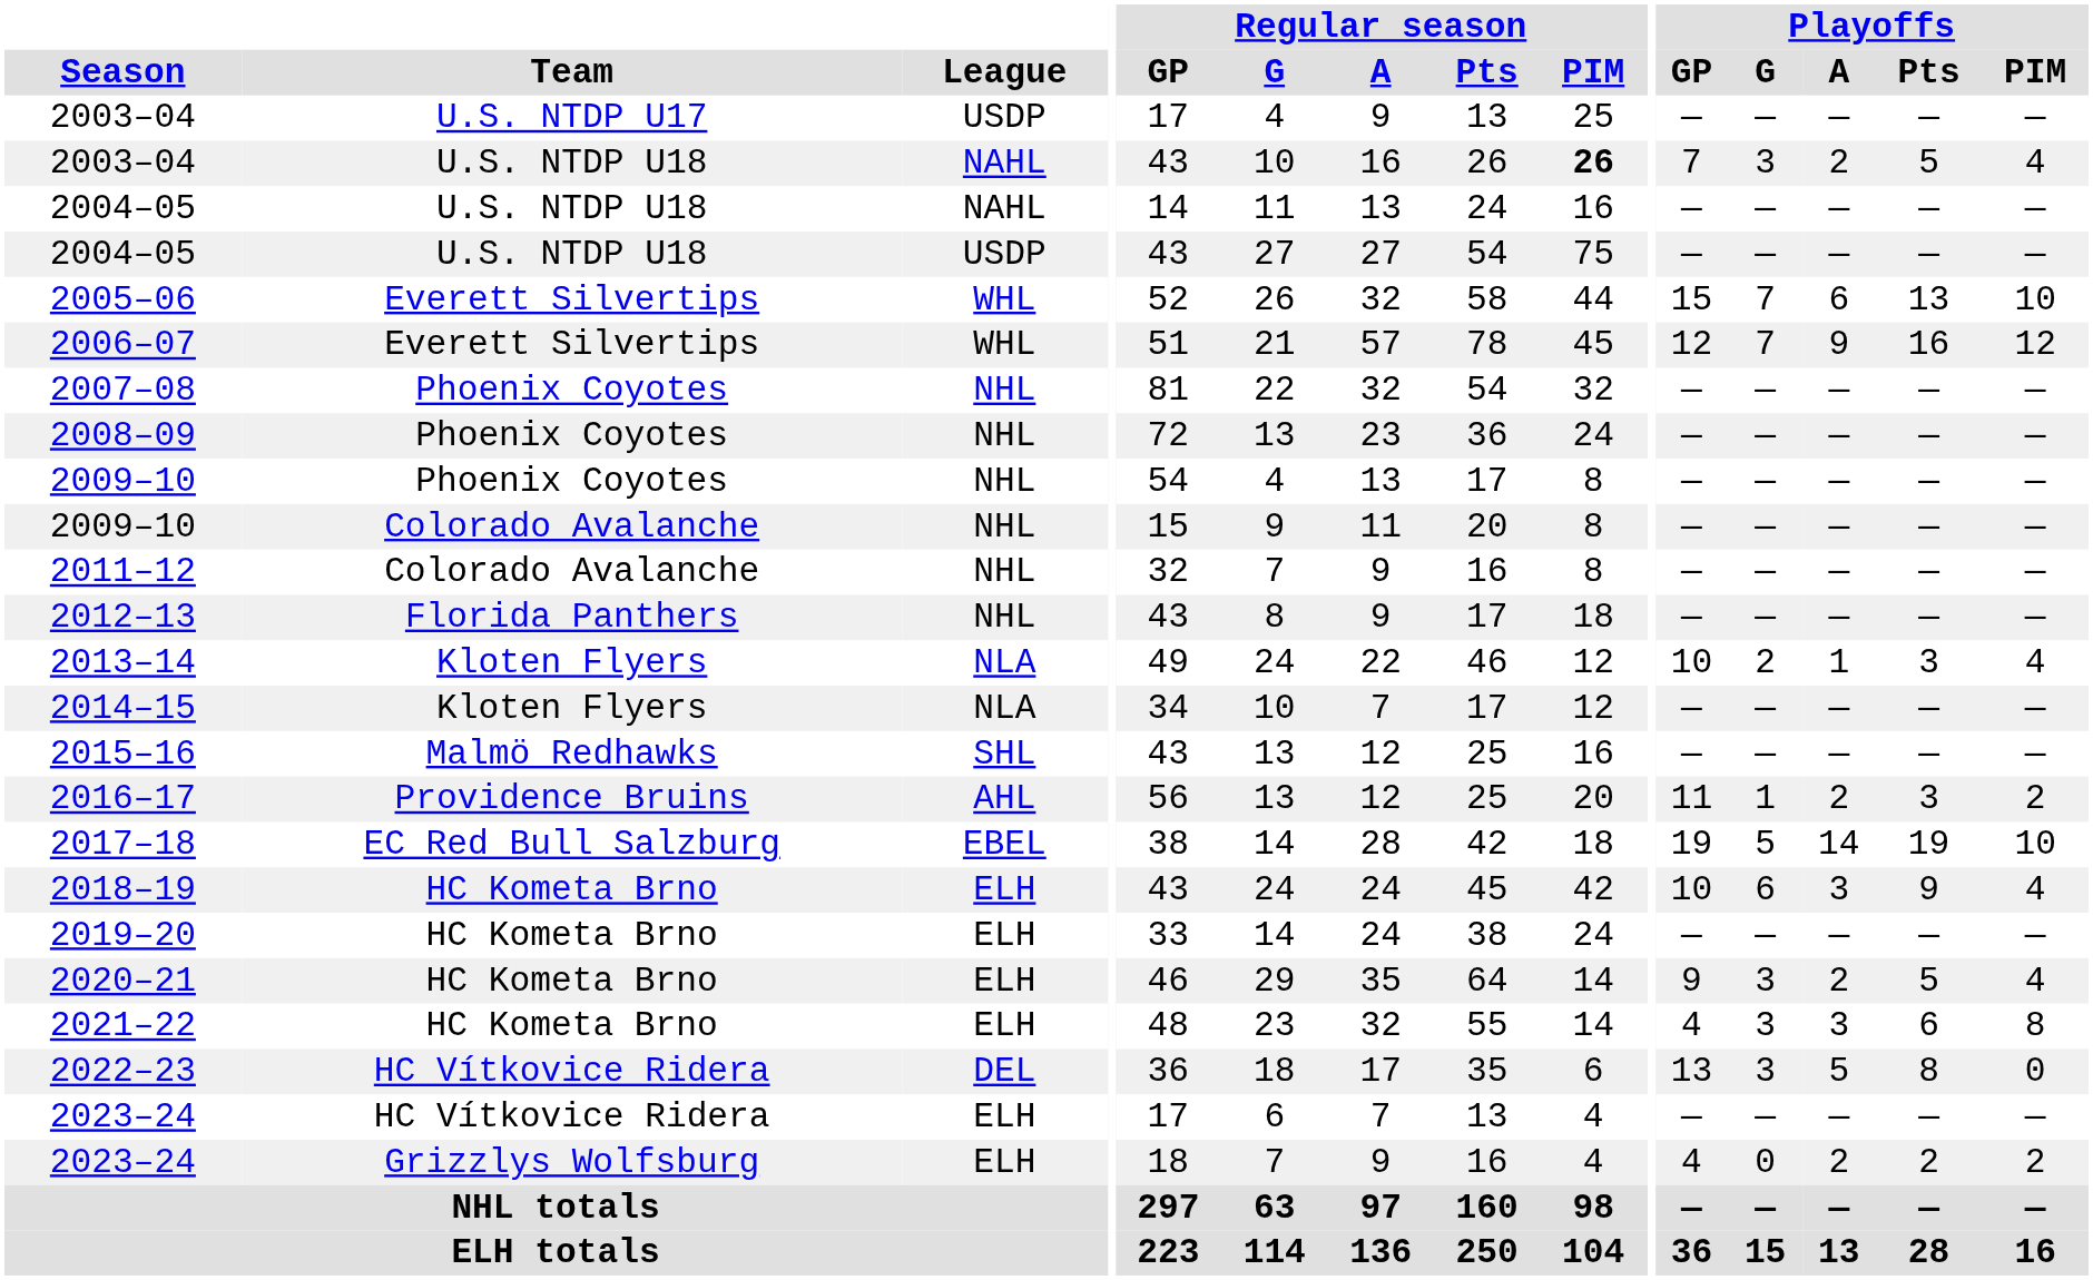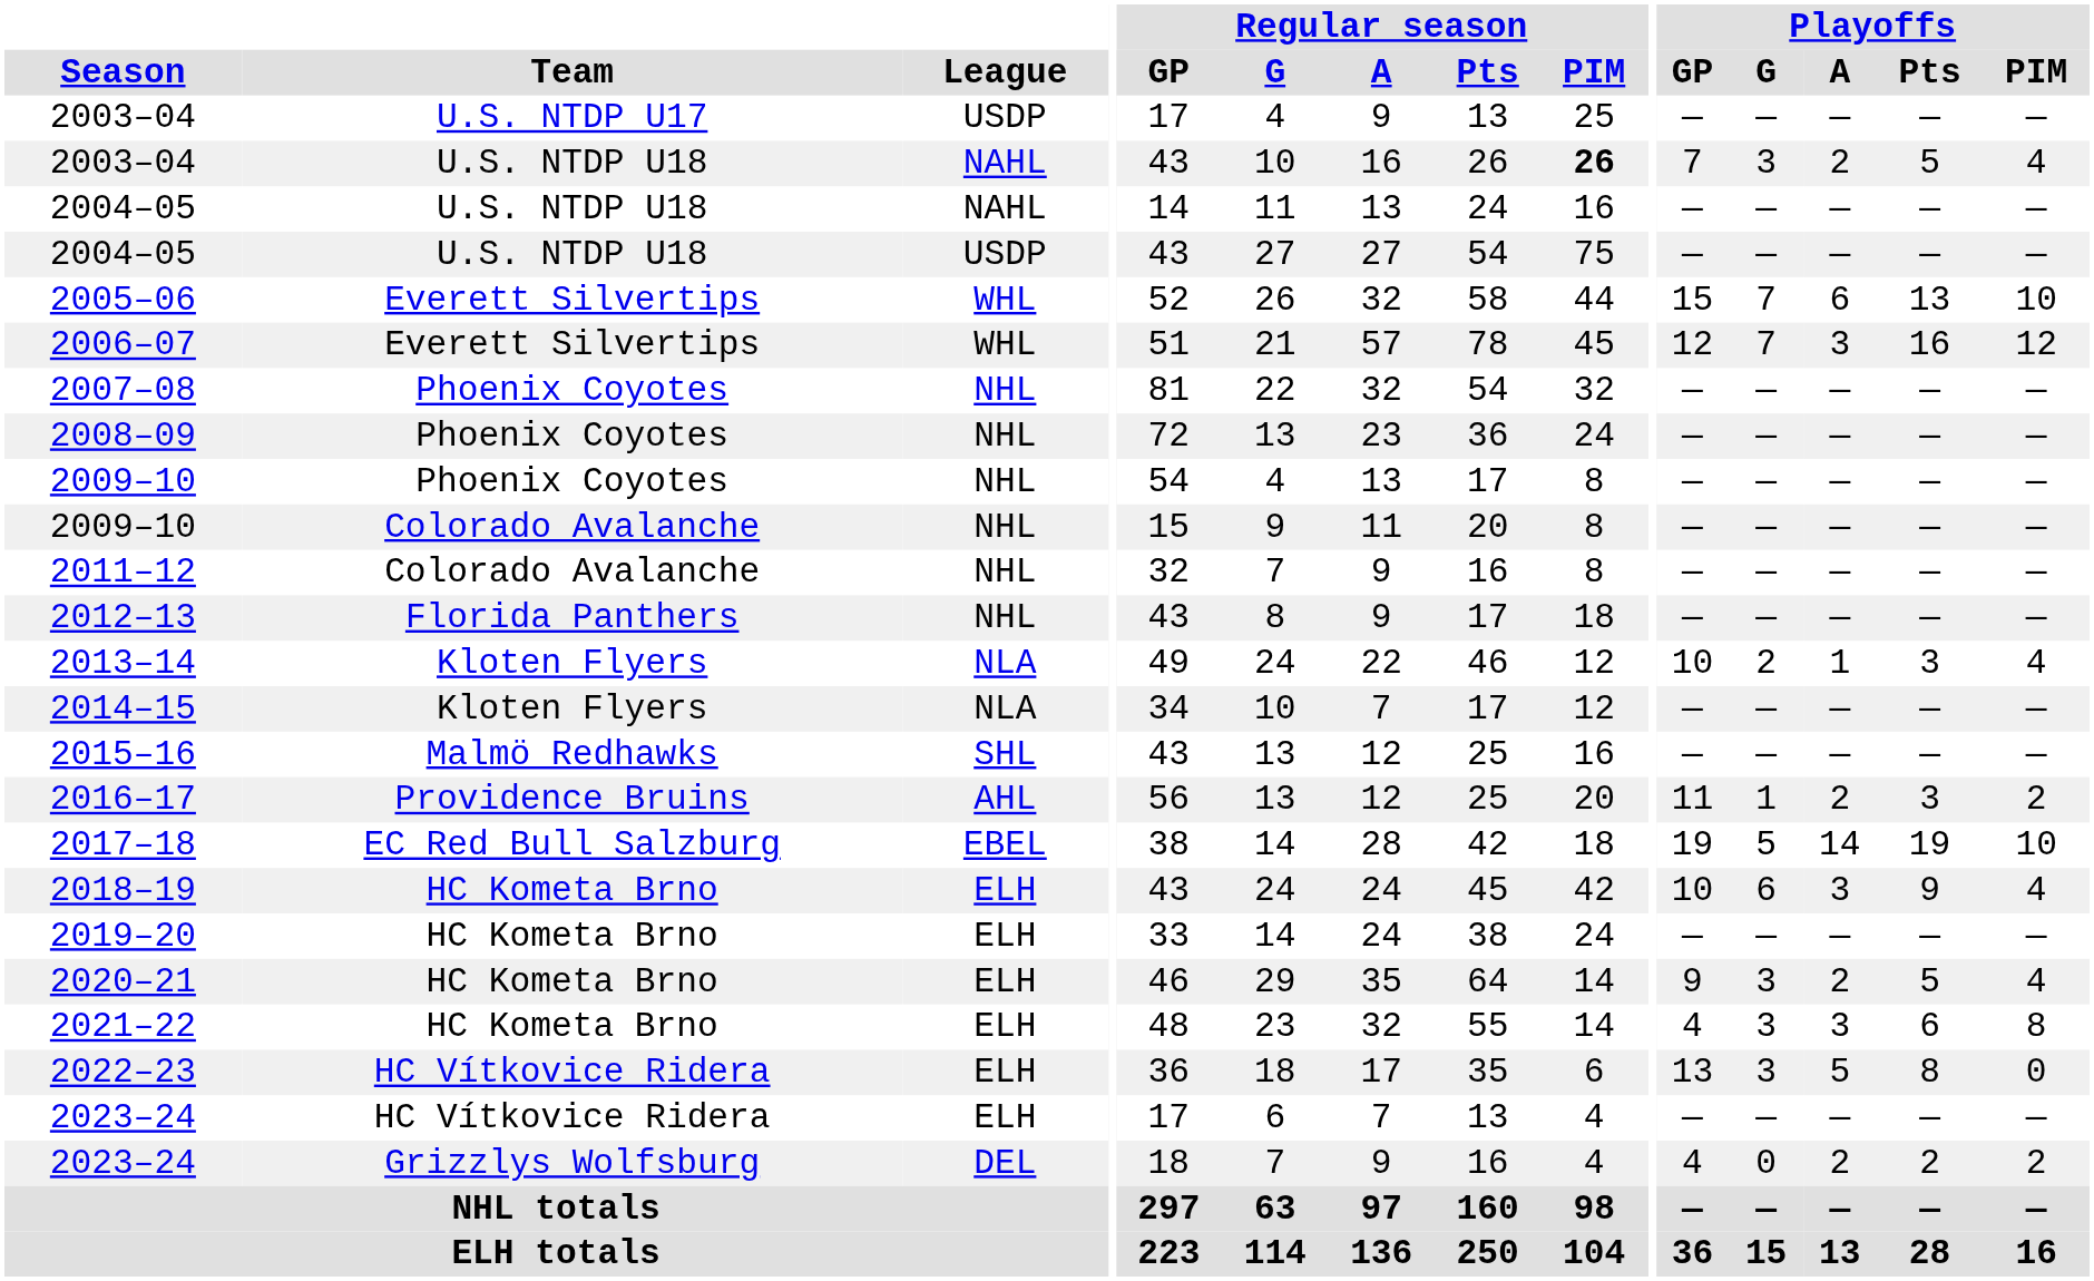2006–07 | Playoffs / A: 9 -> 3
2022–23 | League: DEL -> ELH
2023–24 / Grizzlys Wolfsburg | League: ELH -> DEL
